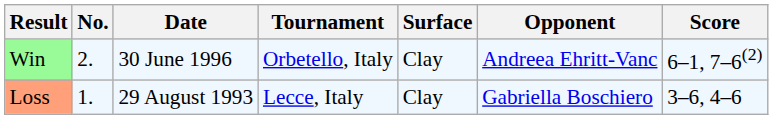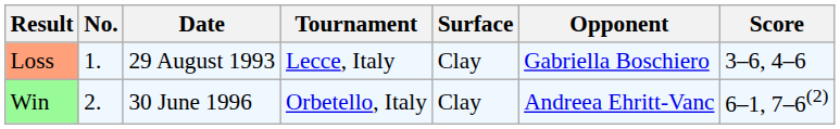rows swapped: Loss <-> Win
